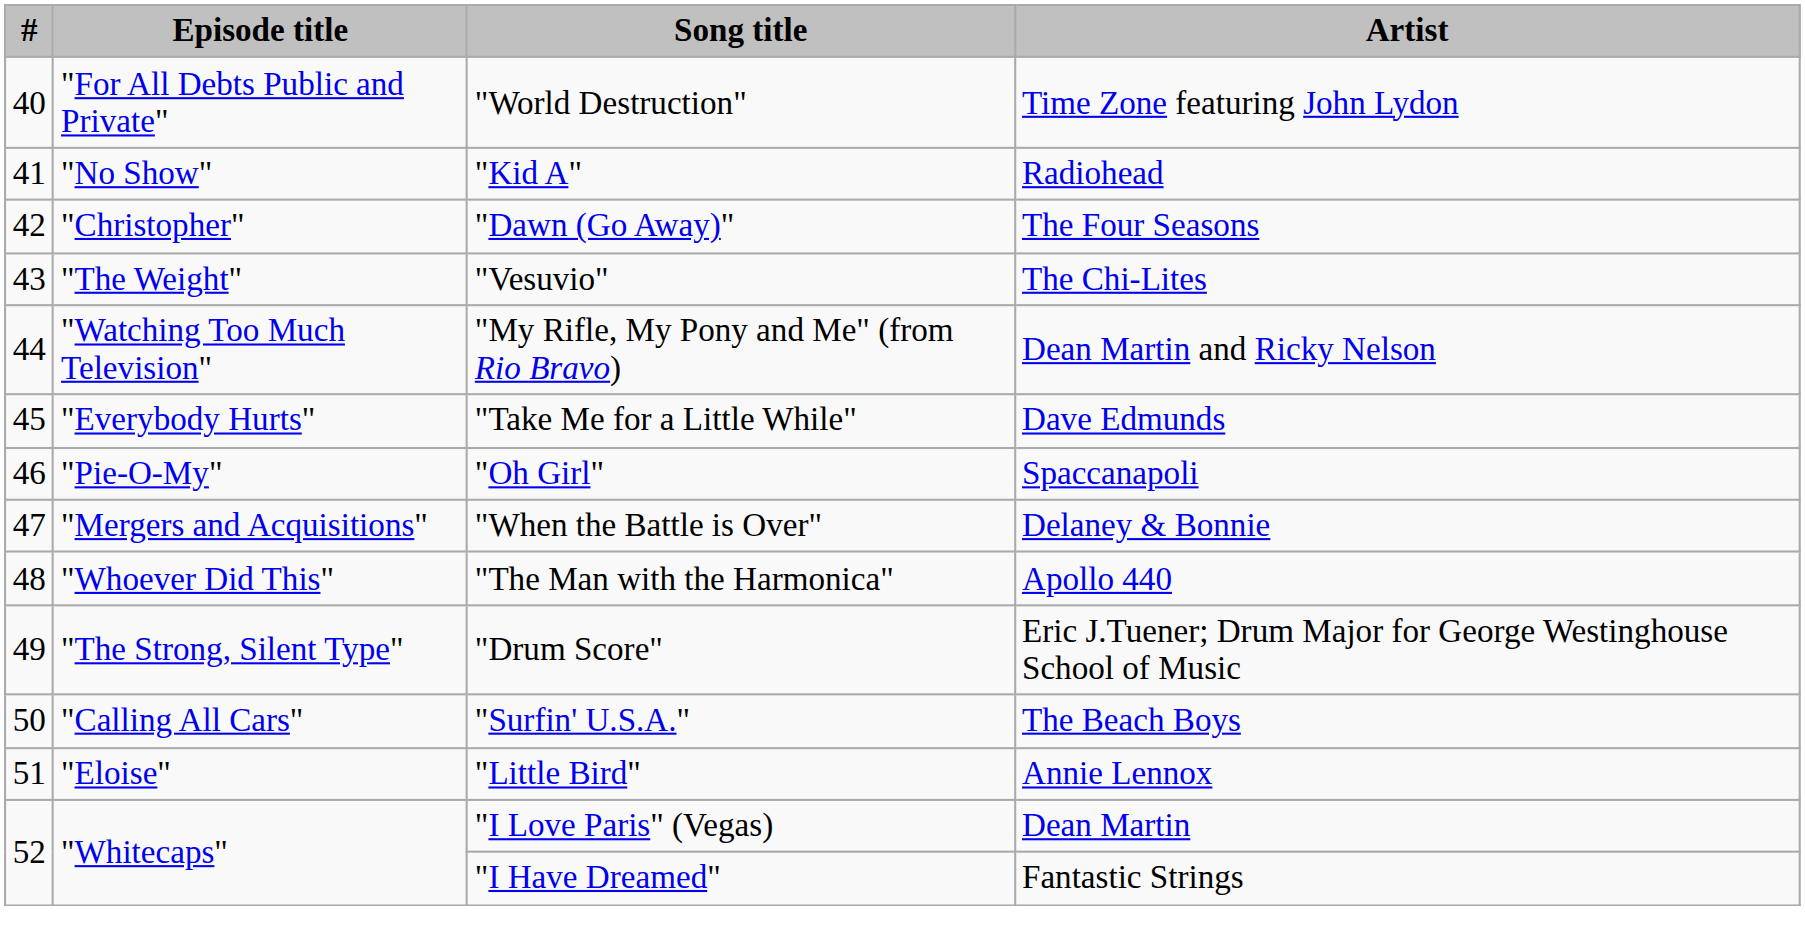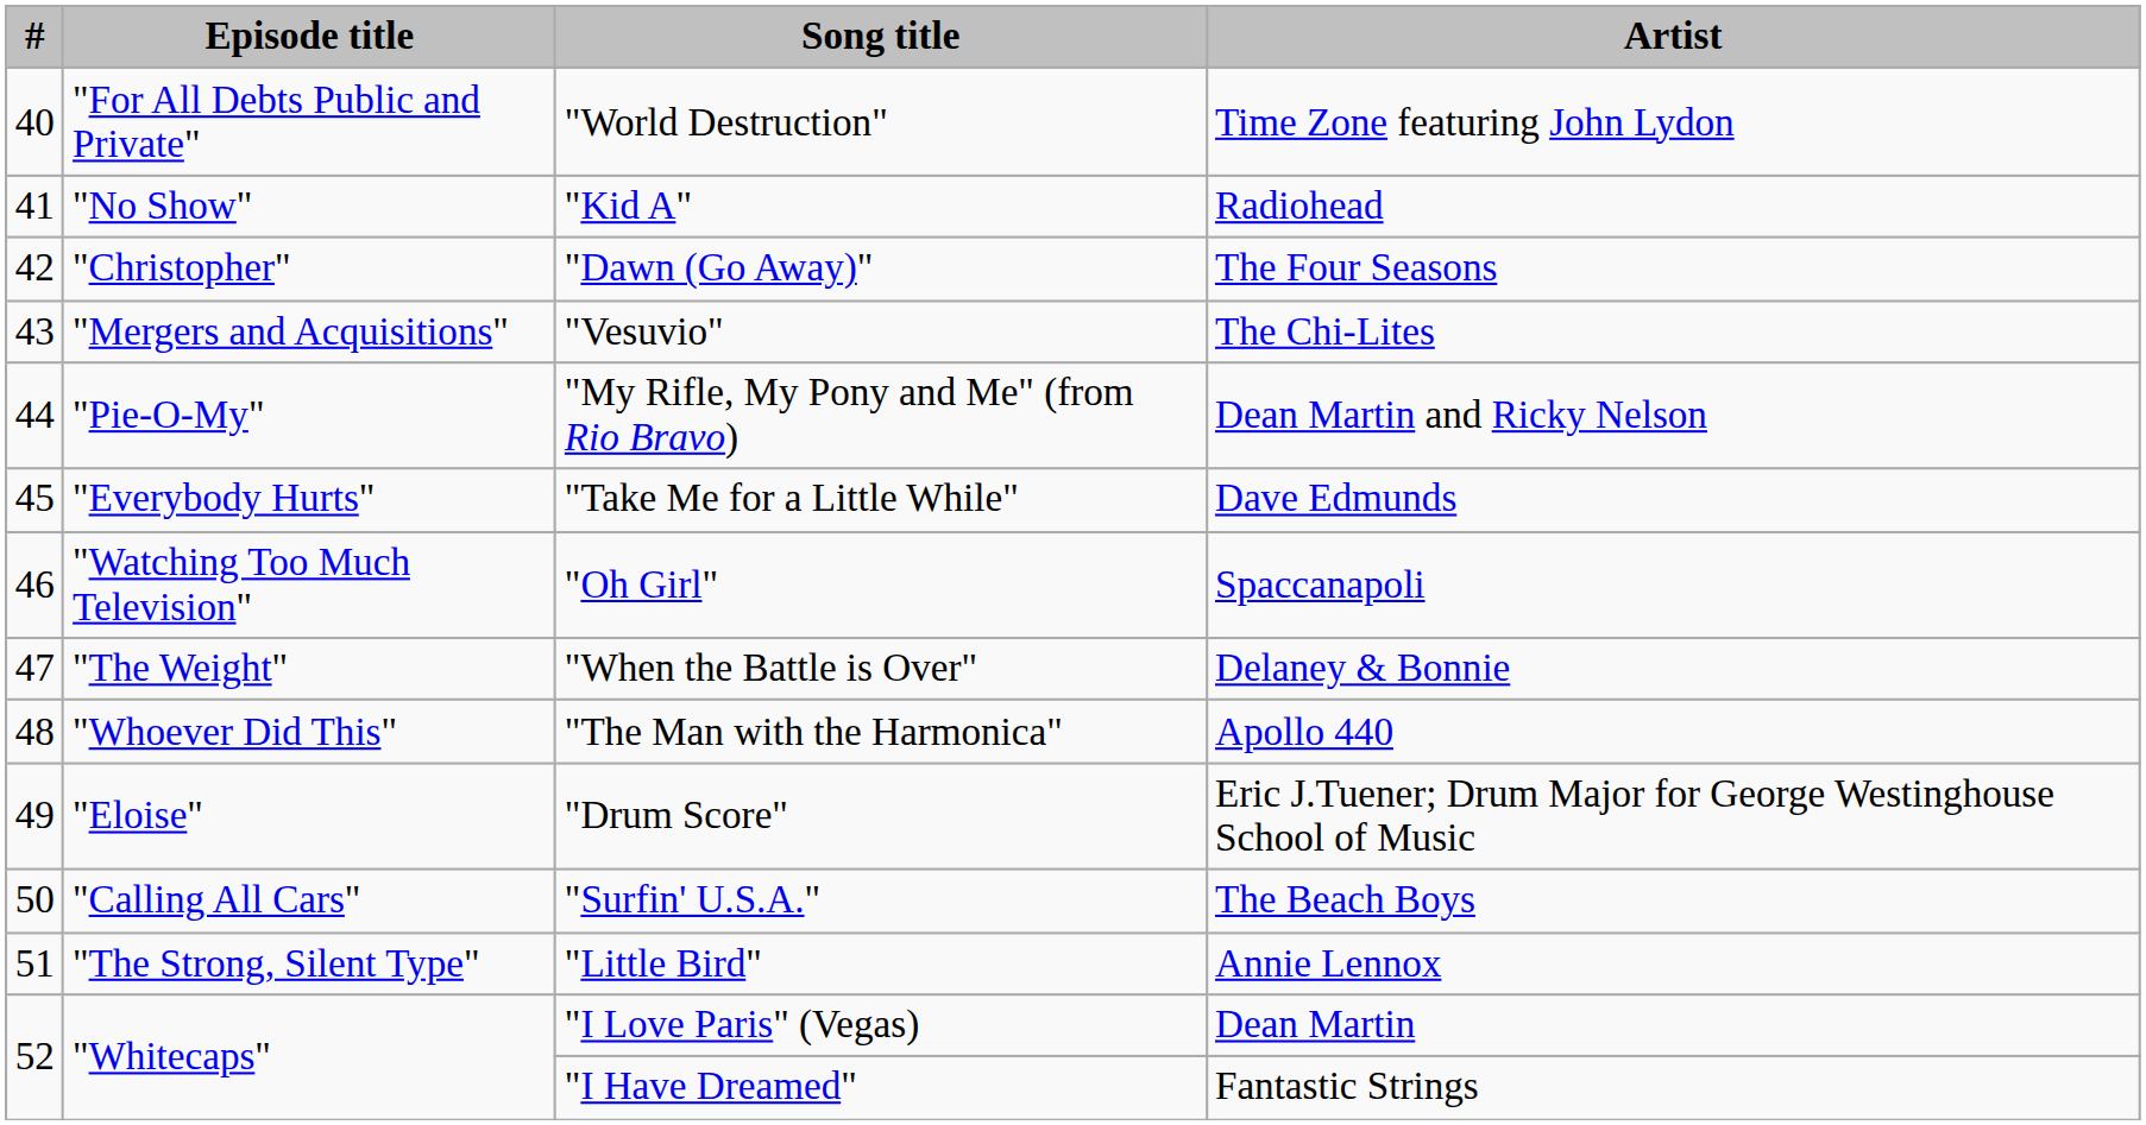"Vesuvio" | Episode title: "The Weight" -> "Mergers and Acquisitions"
"My Rifle, My Pony and Me" (from Rio Bravo) | Episode title: "Watching Too Much Television" -> "Pie-O-My"
"Oh Girl" | Episode title: "Pie-O-My" -> "Watching Too Much Television"
"When the Battle is Over" | Episode title: "Mergers and Acquisitions" -> "The Weight"
"Drum Score" | Episode title: "The Strong, Silent Type" -> "Eloise"
"Little Bird" | Episode title: "Eloise" -> "The Strong, Silent Type"
